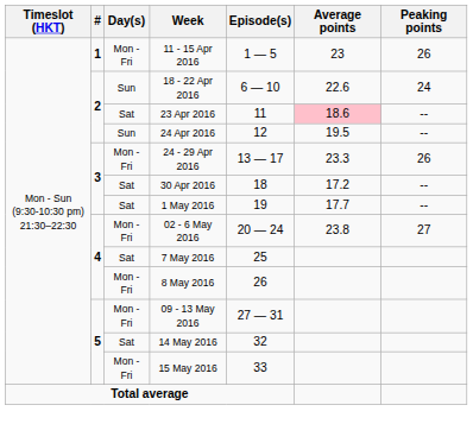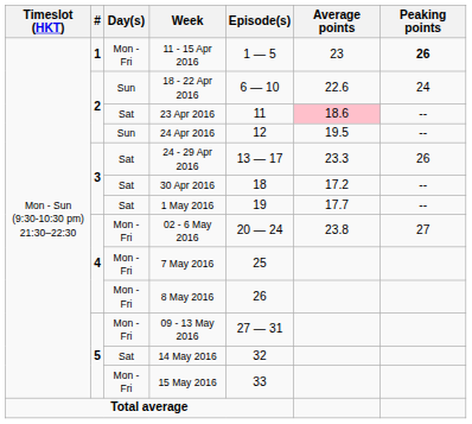11 - 15 Apr 2016 | Peaking points: normal -> bold
24 - 29 Apr 2016 | Day(s): Mon - Fri -> Sat
7 May 2016 | Day(s): Sat -> Mon - Fri
